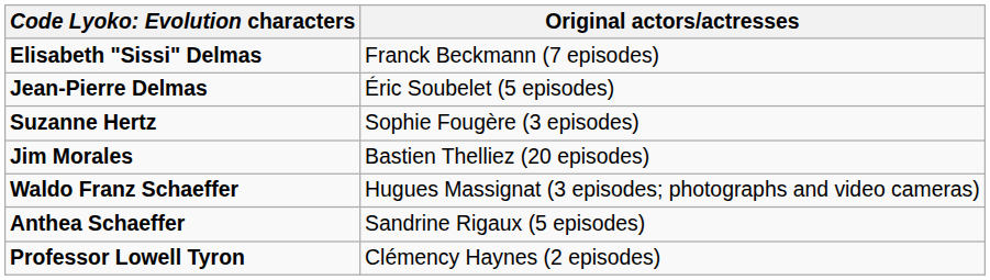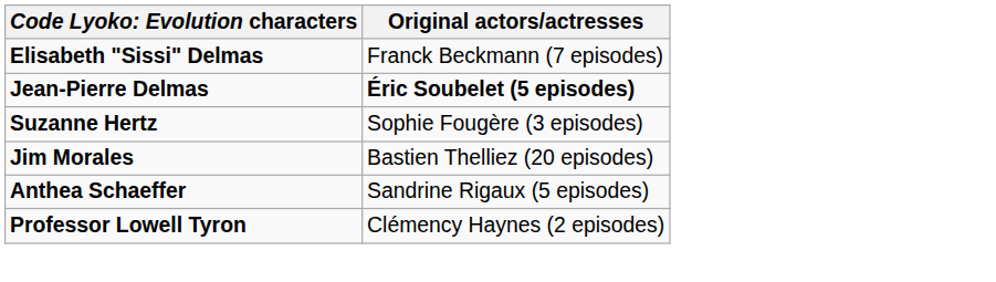Jean-Pierre Delmas | Original actors/actresses: normal -> bold
- row: Waldo Franz Schaeffer | Hugues Massignat (3 episodes; photographs and video cameras)
